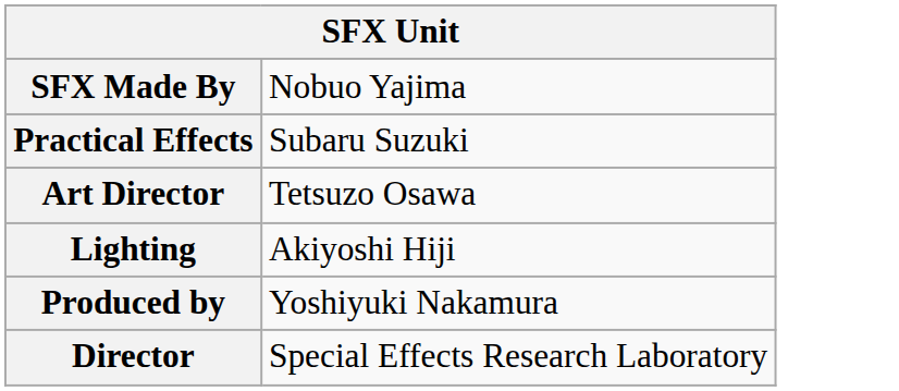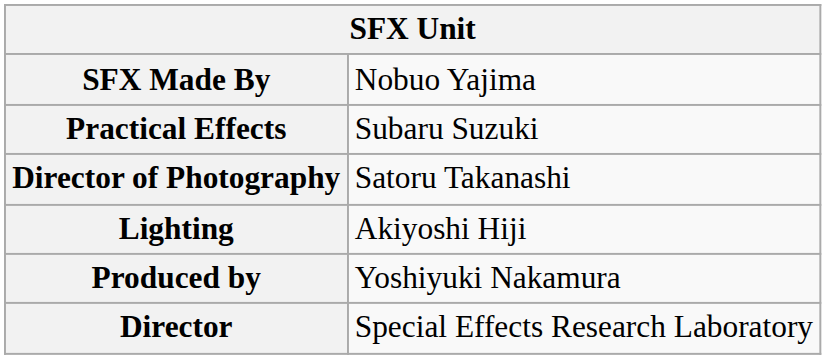+ row: Director of Photography | Satoru Takanashi
- row: Art Director | Tetsuzo Osawa
